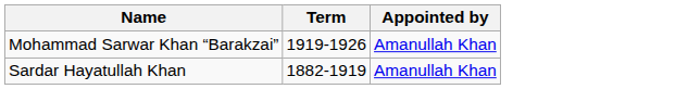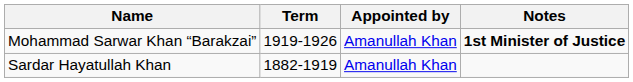+ column: Notes | 1st Minister of Justice
